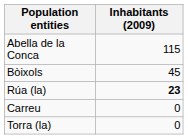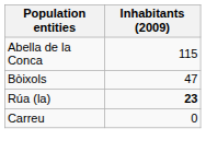Bòixols | Inhabitants (2009): 45 -> 47
- row: Torra (la) | 0
